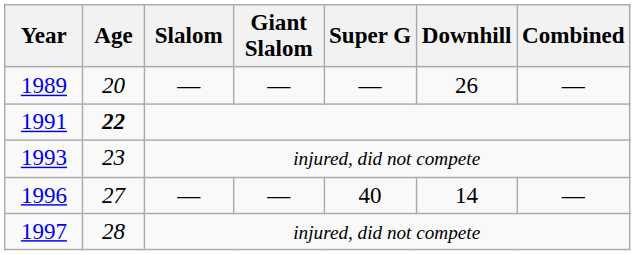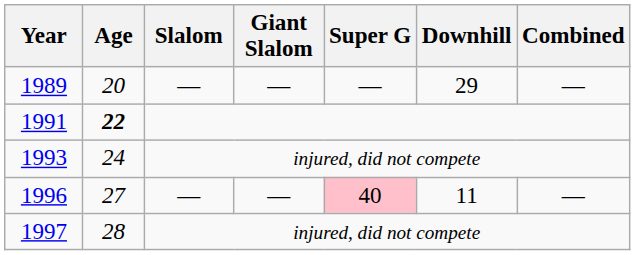1989 | Downhill: 26 -> 29
1993 | Age: 23 -> 24
1996 | Super G: no background -> pink background
1996 | Downhill: 14 -> 11
